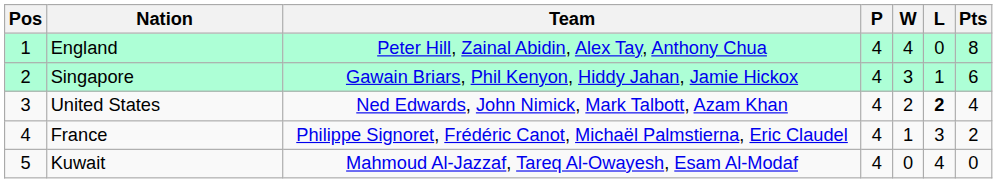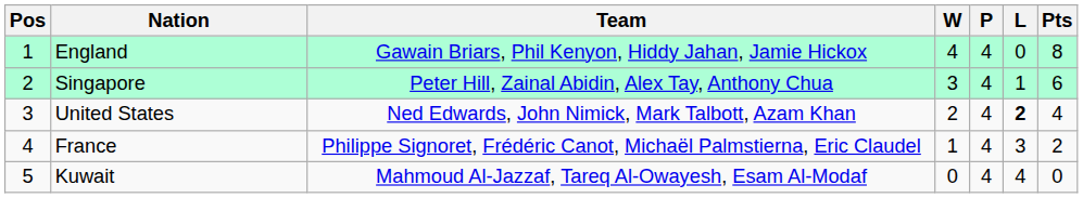columns swapped: P <-> W
England | Team: Peter Hill, Zainal Abidin, Alex Tay, Anthony Chua -> Gawain Briars, Phil Kenyon, Hiddy Jahan, Jamie Hickox
Singapore | Team: Gawain Briars, Phil Kenyon, Hiddy Jahan, Jamie Hickox -> Peter Hill, Zainal Abidin, Alex Tay, Anthony Chua
